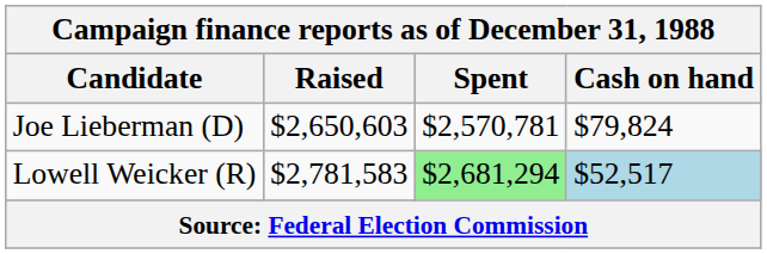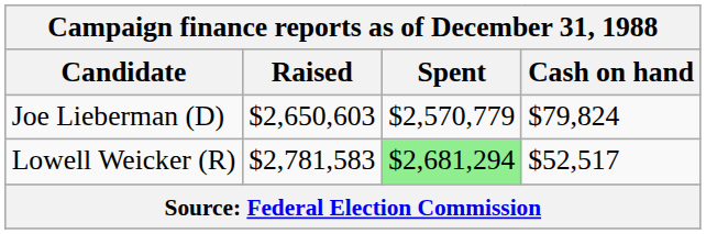Joe Lieberman (D) | Spent: $2,570,781 -> $2,570,779
Lowell Weicker (R) | Cash on hand: lightblue background -> no background
